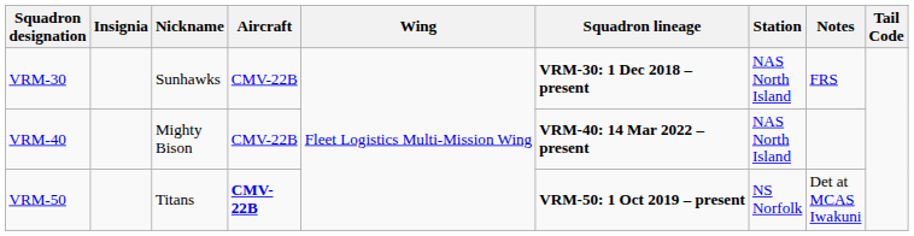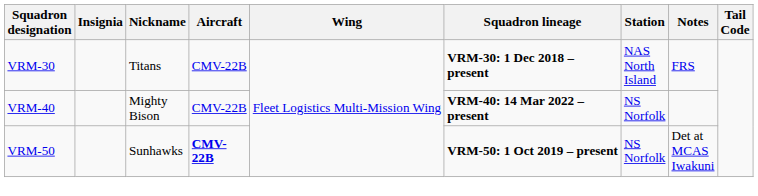VRM-30 | Nickname: Sunhawks -> Titans
VRM-40 | Station: NAS North Island -> NS Norfolk
VRM-50 | Nickname: Titans -> Sunhawks
